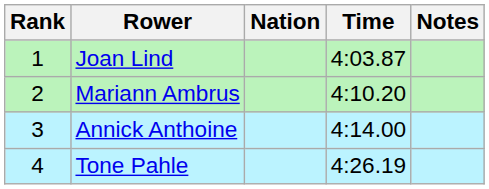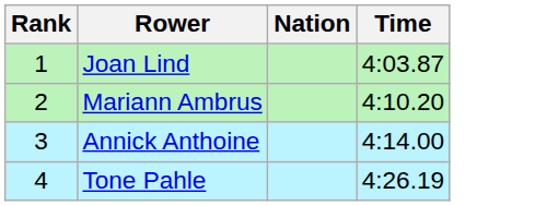- column: Notes
